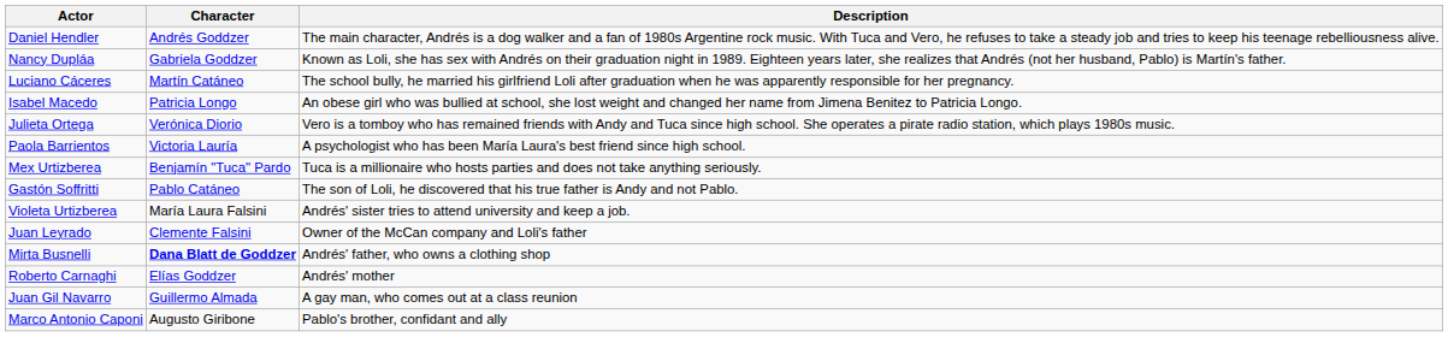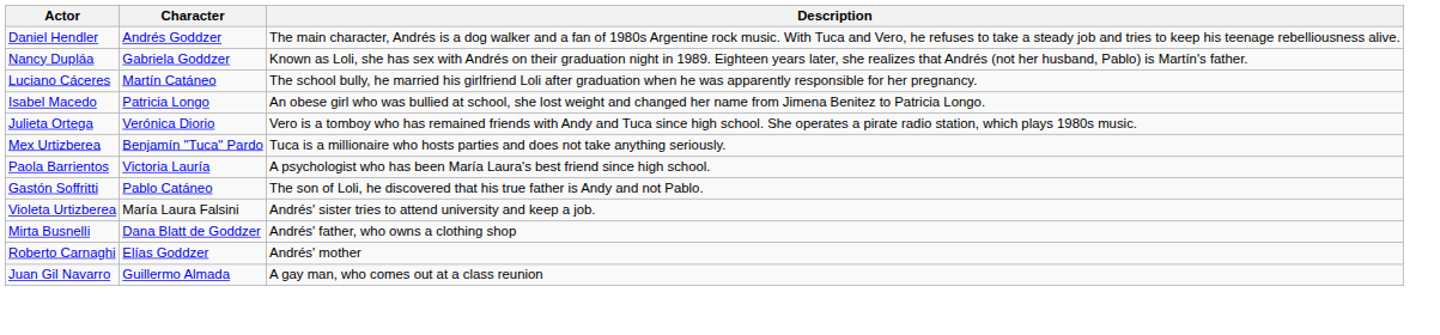rows swapped: Mex Urtizberea <-> Paola Barrientos
- row: Juan Leyrado | Clemente Falsini | Owner of the McCan company and Loli's father
Mirta Busnelli | Character: bold -> normal
- row: Marco Antonio Caponi | Augusto Giribone | Pablo's brother, confidant and ally
